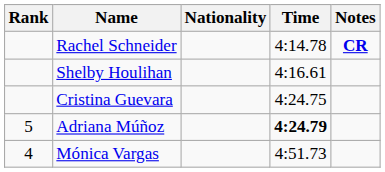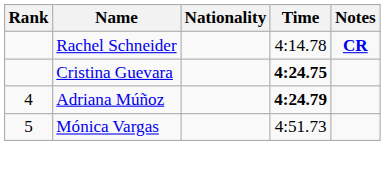- row: Shelby Houlihan | 4:16.61
Cristina Guevara | Time: normal -> bold
Adriana Múñoz | Rank: 5 -> 4
Mónica Vargas | Rank: 4 -> 5
